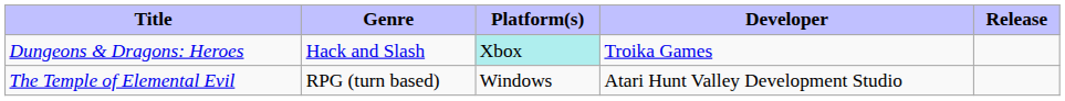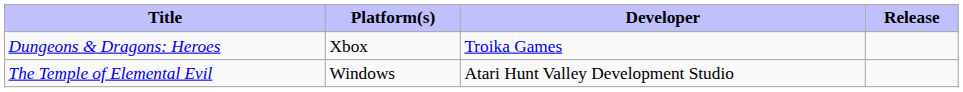- column: Genre | Hack and Slash | RPG (turn based)
Dungeons & Dragons: Heroes | Platform(s): paleturquoise background -> no background
